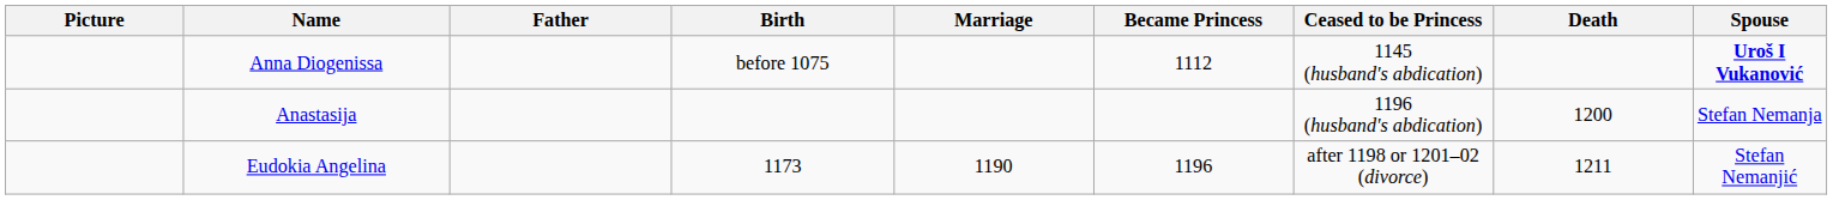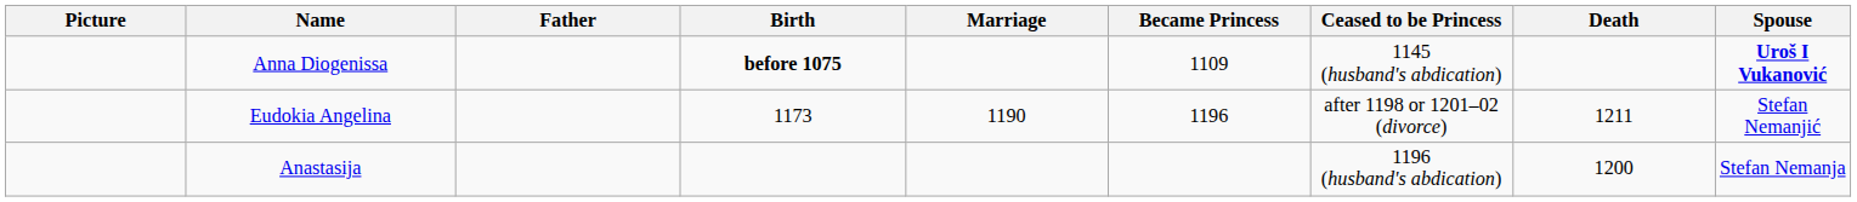Anna Diogenissa | Birth: normal -> bold
Anna Diogenissa | Became Princess: 1112 -> 1109
rows swapped: Anastasija <-> Eudokia Angelina
